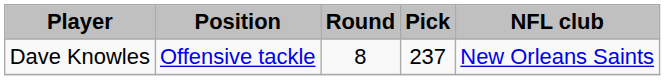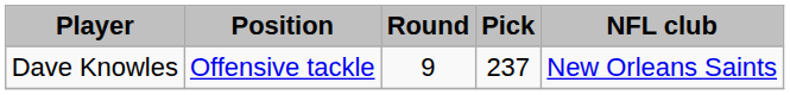Dave Knowles | Round: 8 -> 9
